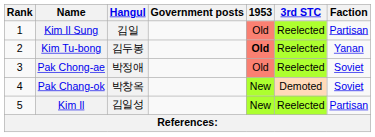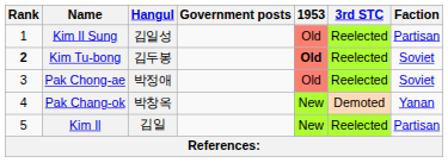Kim Il Sung | Hangul: 김일 -> 김일성
Kim Tu-bong | Rank: normal -> bold
Kim Tu-bong | Faction: Yanan -> Soviet
Pak Chang-ok | Faction: Soviet -> Yanan
Kim Il | Hangul: 김일성 -> 김일
